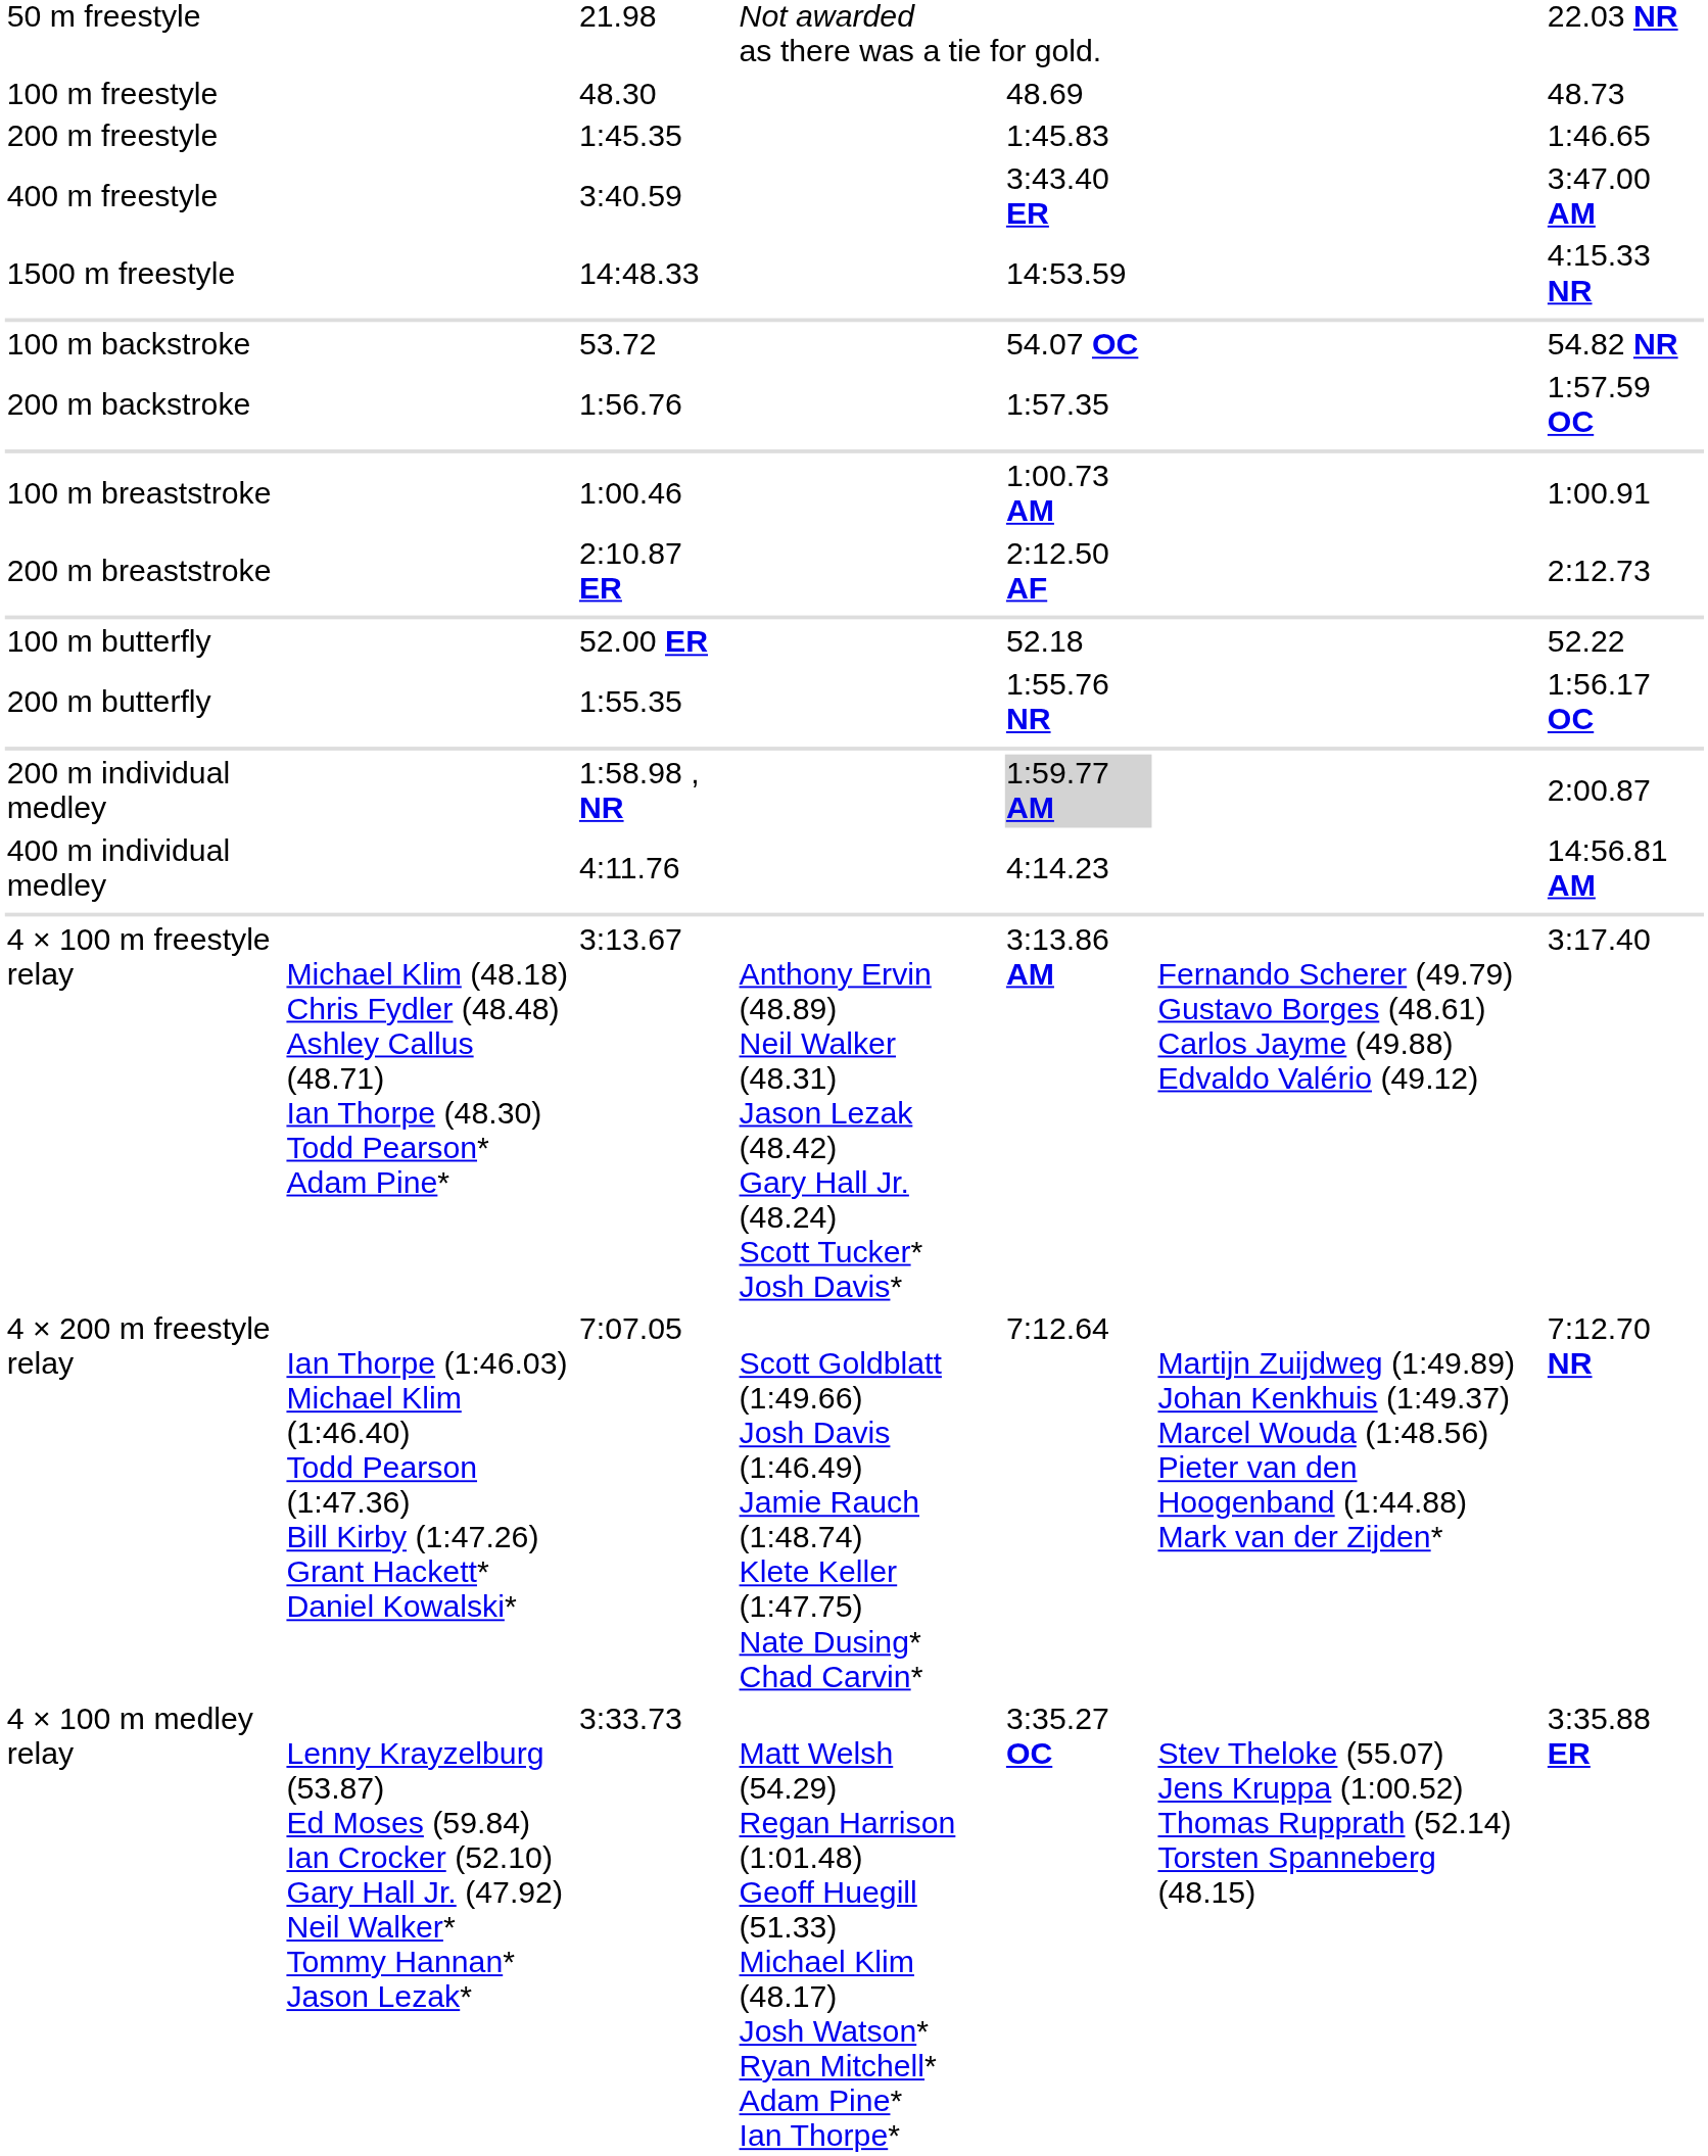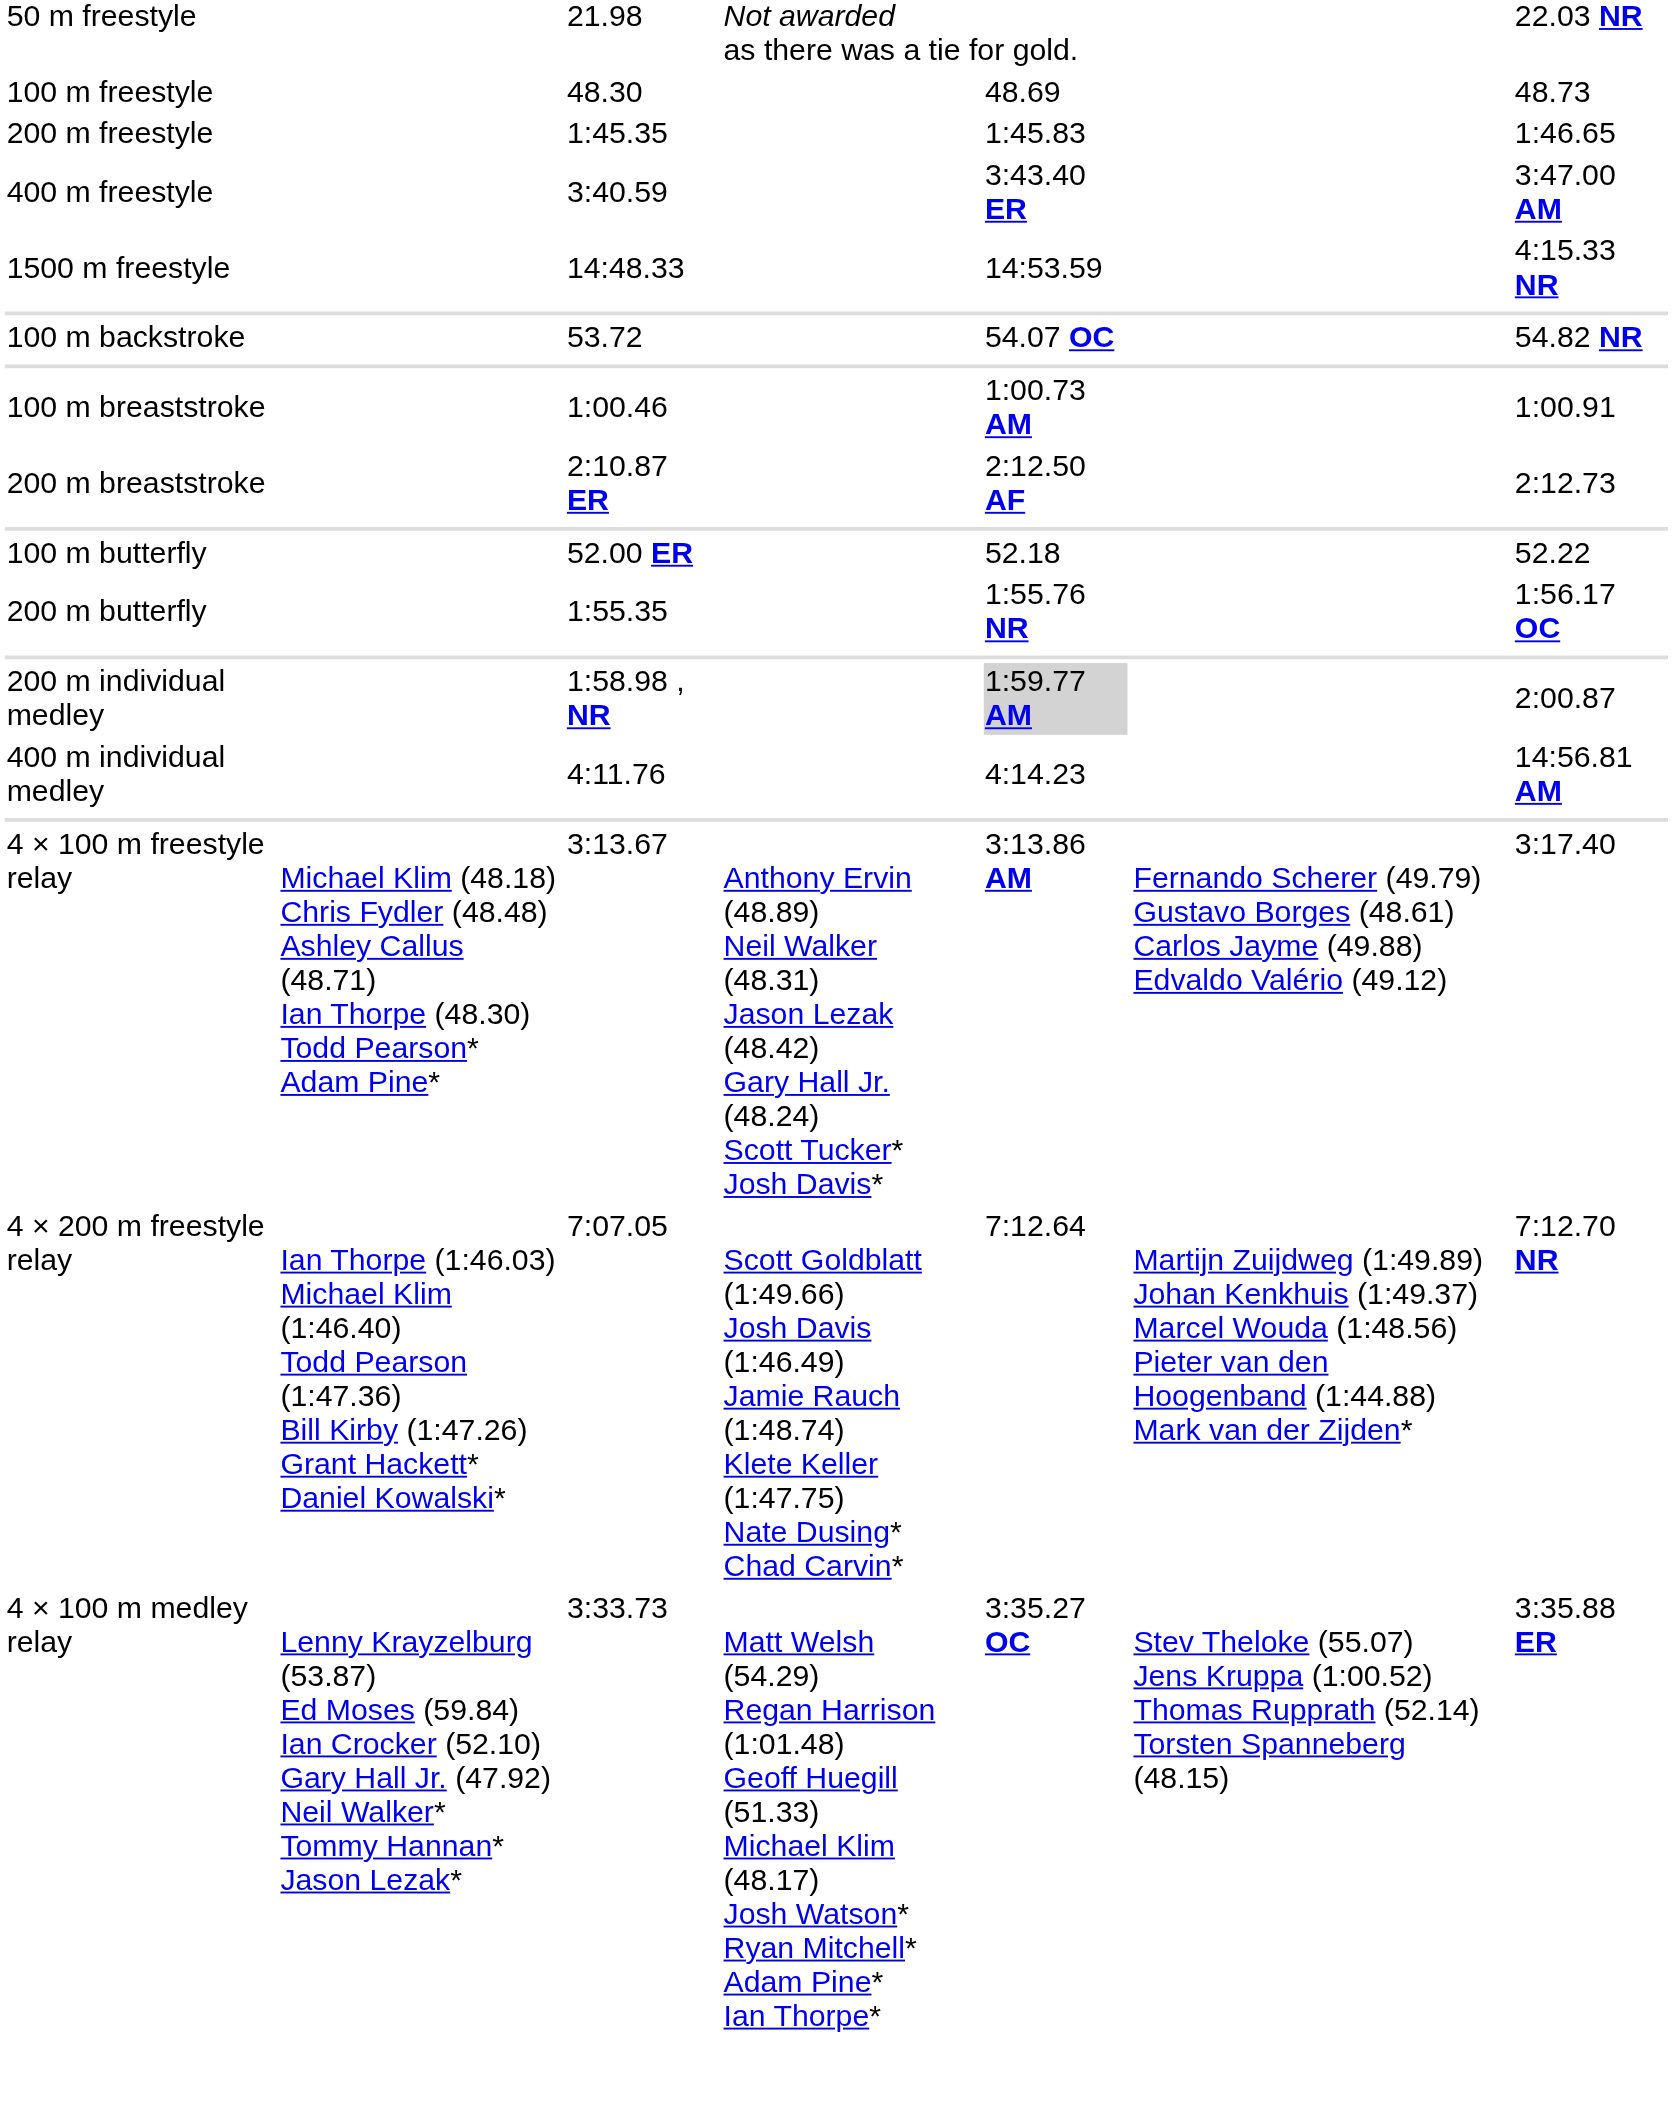- row: 200 m backstroke | 1:56.76 | 1:57.35 | 1:57.59 OC
